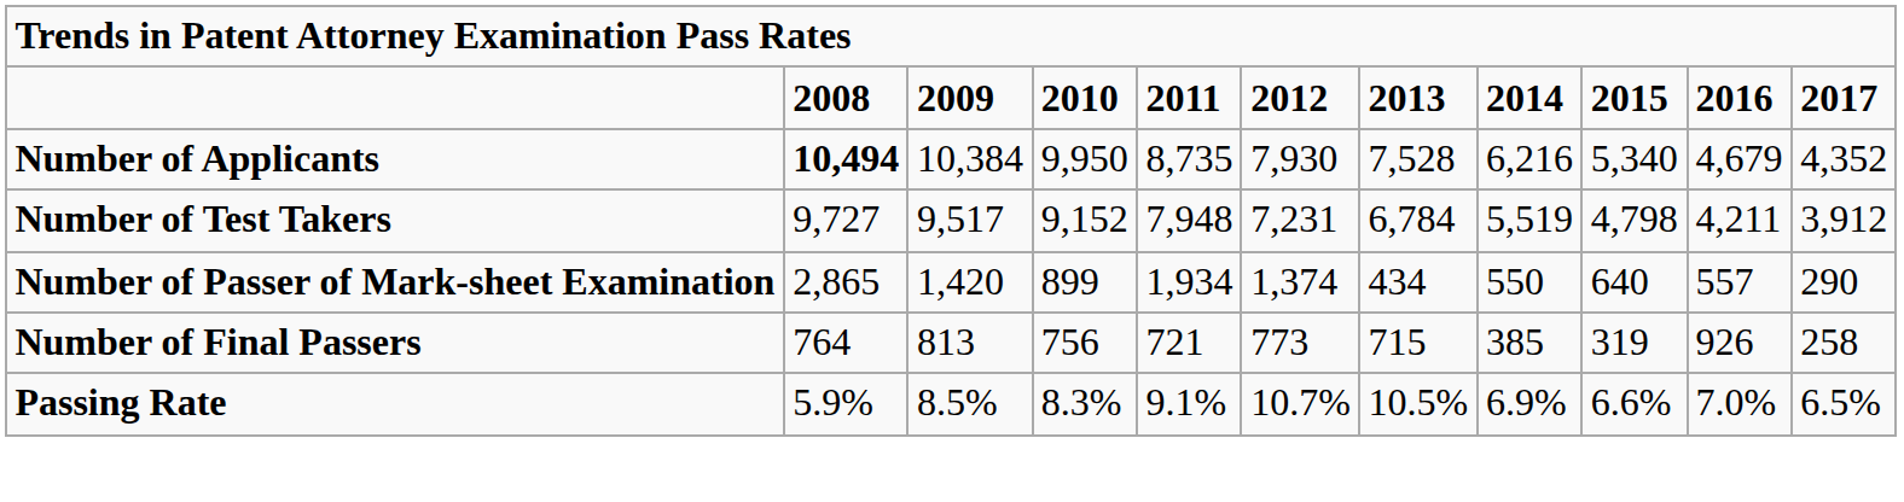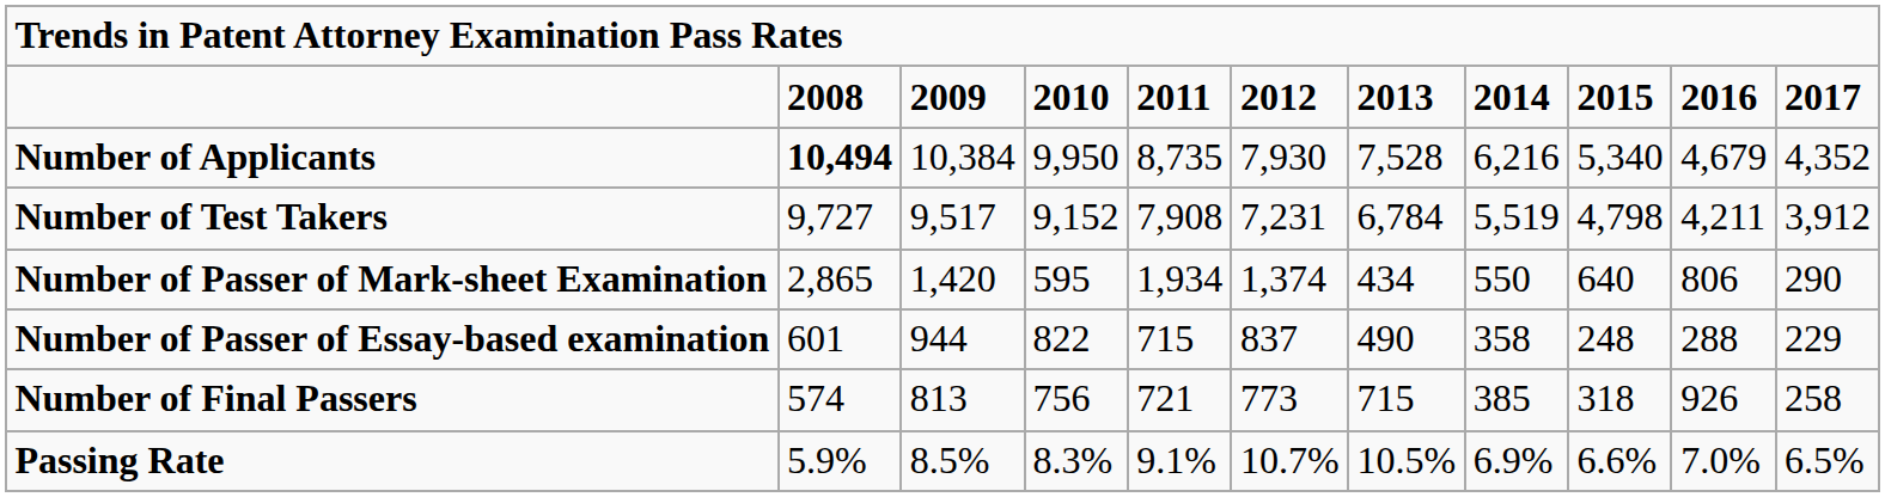Number of Test Takers | column 5: 7,948 -> 7,908
Number of Passer of Mark-sheet Examination | column 4: 899 -> 595
Number of Passer of Mark-sheet Examination | column 10: 557 -> 806
+ row: Number of Passer of Essay-based examination | 601 | 944 | 822 | 715 | 837 | 490 | 358 | 248 | 288 | 229
Number of Final Passers | column 2: 764 -> 574
Number of Final Passers | column 9: 319 -> 318
